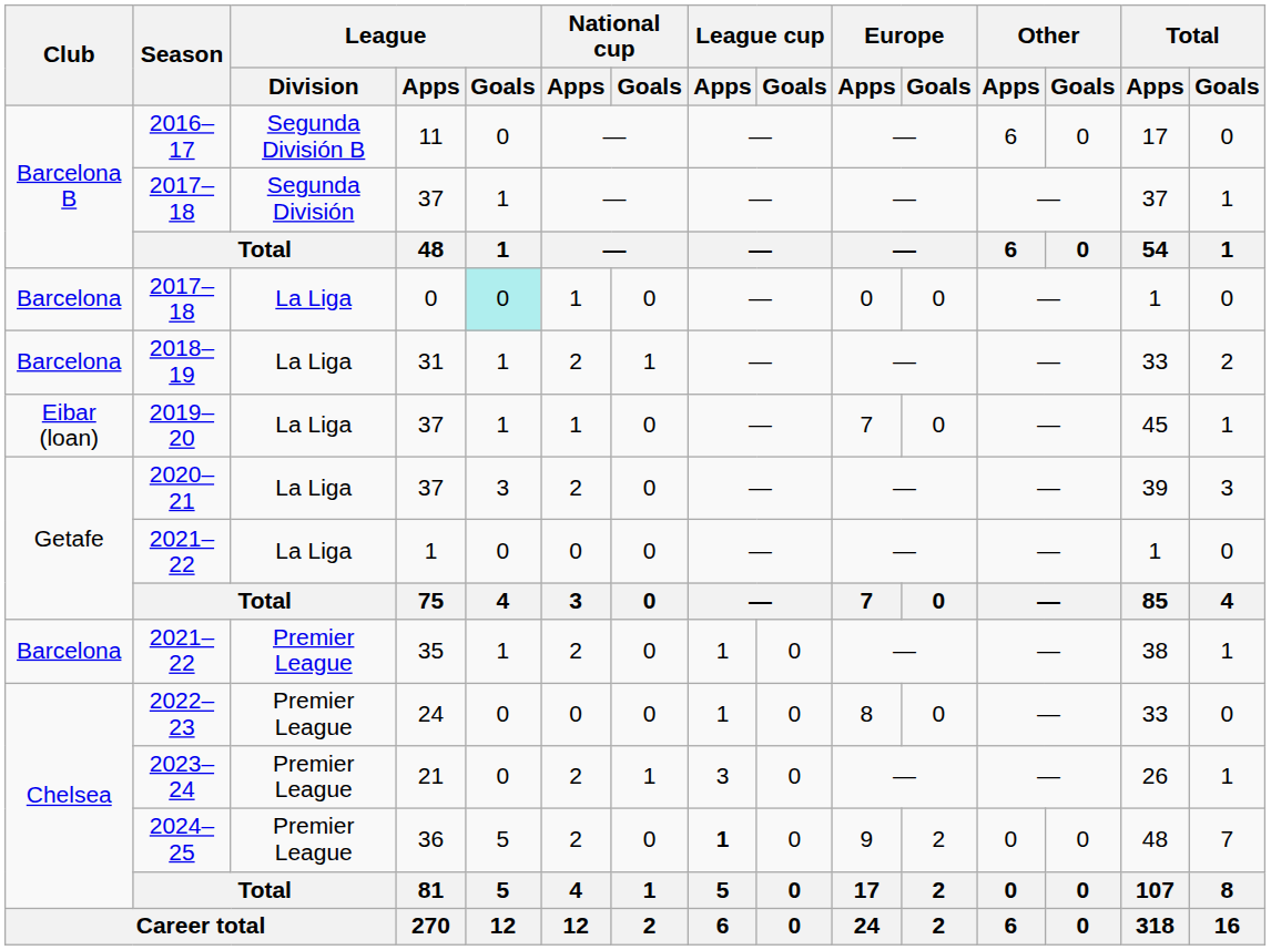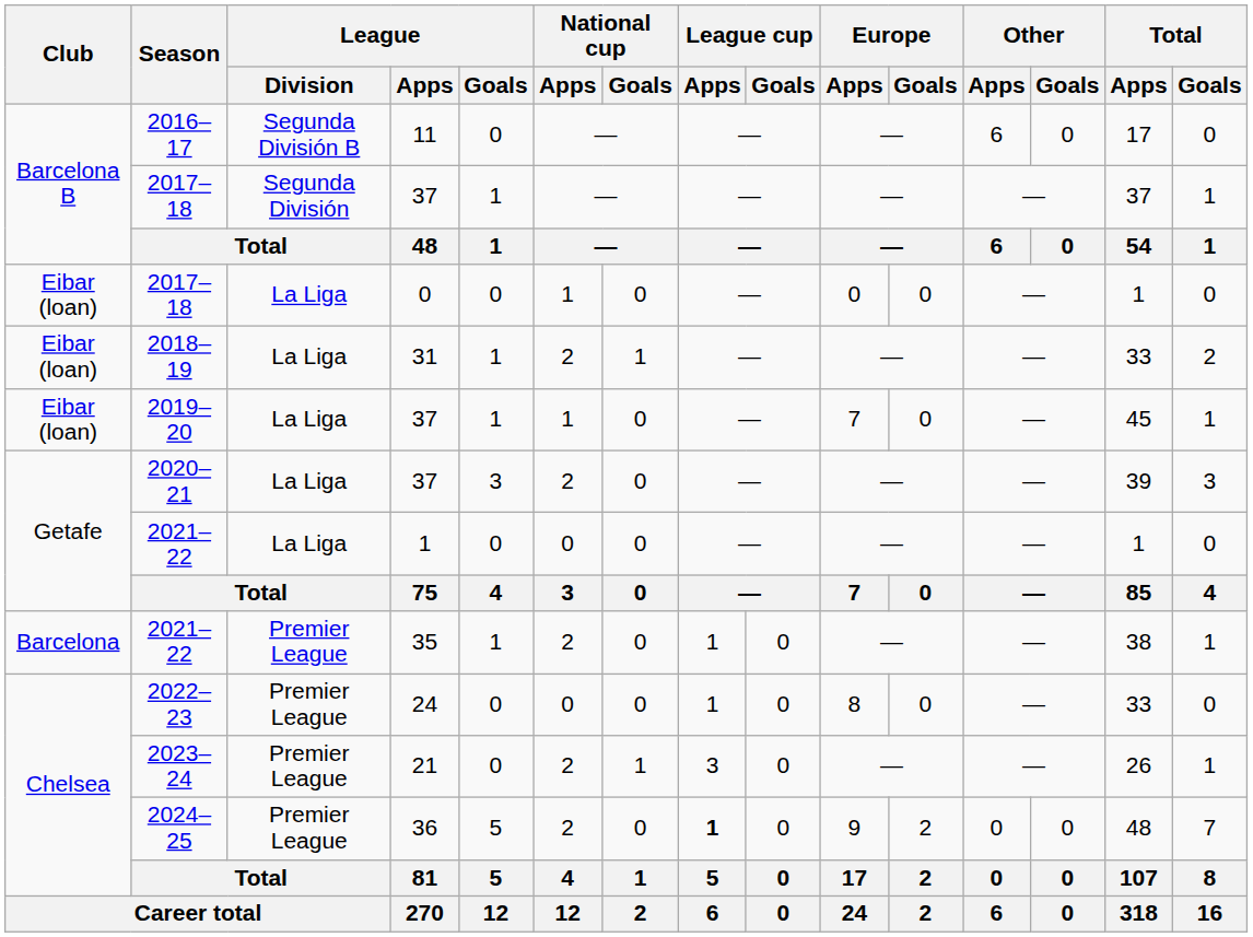2017–18 / 0 | Club: Barcelona -> Eibar (loan)
2017–18 / 0 | League / Goals: paleturquoise background -> no background
2018–19 | Club: Barcelona -> Eibar (loan)
